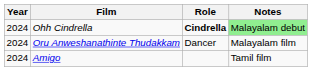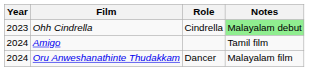Ohh Cindrella | Year: 2024 -> 2023
Ohh Cindrella | Role: bold -> normal
rows swapped: Amigo <-> Oru Anweshanathinte Thudakkam
